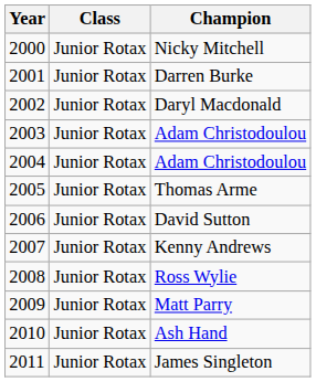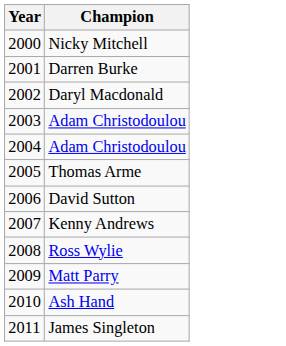- column: Class | Junior Rotax | Junior Rotax | Junior Rotax | Junior Rotax | Junior Rotax | Junior Rotax | Junior Rotax | Junior Rotax | Junior Rotax | Junior Rotax | Junior Rotax | Junior Rotax
